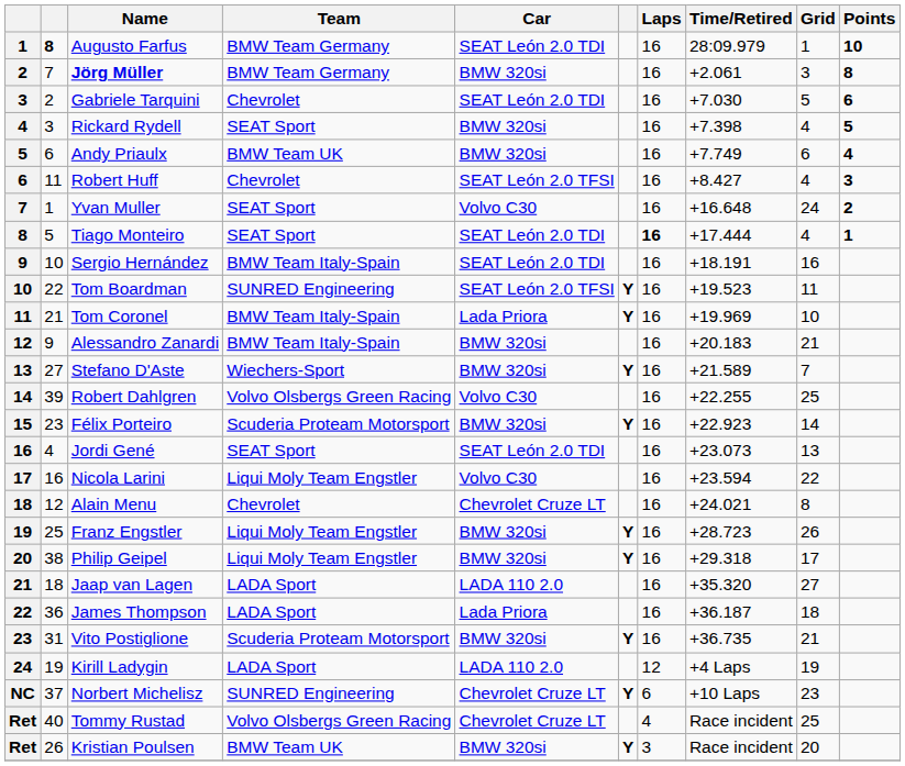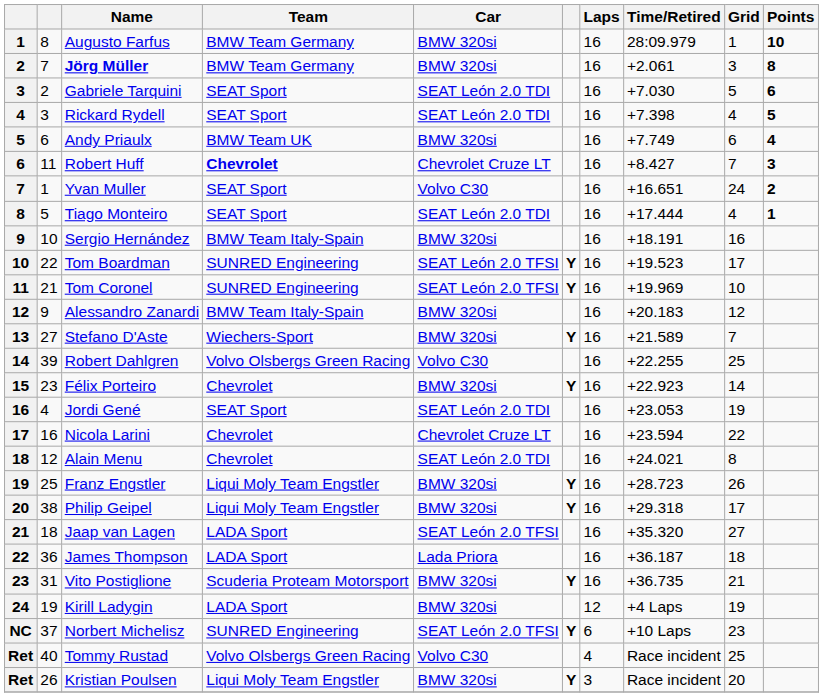Augusto Farfus | column 2: bold -> normal
Augusto Farfus | Car: SEAT León 2.0 TDI -> BMW 320si
Gabriele Tarquini | Team: Chevrolet -> SEAT Sport
Rickard Rydell | Car: BMW 320si -> SEAT León 2.0 TDI
Robert Huff | Team: normal -> bold
Robert Huff | Car: SEAT León 2.0 TFSI -> Chevrolet Cruze LT
Robert Huff | Grid: 4 -> 7
Yvan Muller | Time/Retired: +16.648 -> +16.651
Tiago Monteiro | Laps: bold -> normal
Sergio Hernández | Car: SEAT León 2.0 TDI -> BMW 320si
Tom Boardman | Grid: 11 -> 17
Tom Coronel | Team: BMW Team Italy-Spain -> SUNRED Engineering
Tom Coronel | Car: Lada Priora -> SEAT León 2.0 TFSI
Alessandro Zanardi | Grid: 21 -> 12
Félix Porteiro | Team: Scuderia Proteam Motorsport -> Chevrolet
Jordi Gené | Time/Retired: +23.073 -> +23.053
Jordi Gené | Grid: 13 -> 19
Nicola Larini | Team: Liqui Moly Team Engstler -> Chevrolet
Nicola Larini | Car: Volvo C30 -> Chevrolet Cruze LT
Alain Menu | Car: Chevrolet Cruze LT -> SEAT León 2.0 TDI
Jaap van Lagen | Car: LADA 110 2.0 -> SEAT León 2.0 TFSI
Kirill Ladygin | Car: LADA 110 2.0 -> BMW 320si
Norbert Michelisz | Car: Chevrolet Cruze LT -> SEAT León 2.0 TFSI
Tommy Rustad | Car: Chevrolet Cruze LT -> Volvo C30
Kristian Poulsen | Team: BMW Team UK -> Liqui Moly Team Engstler
